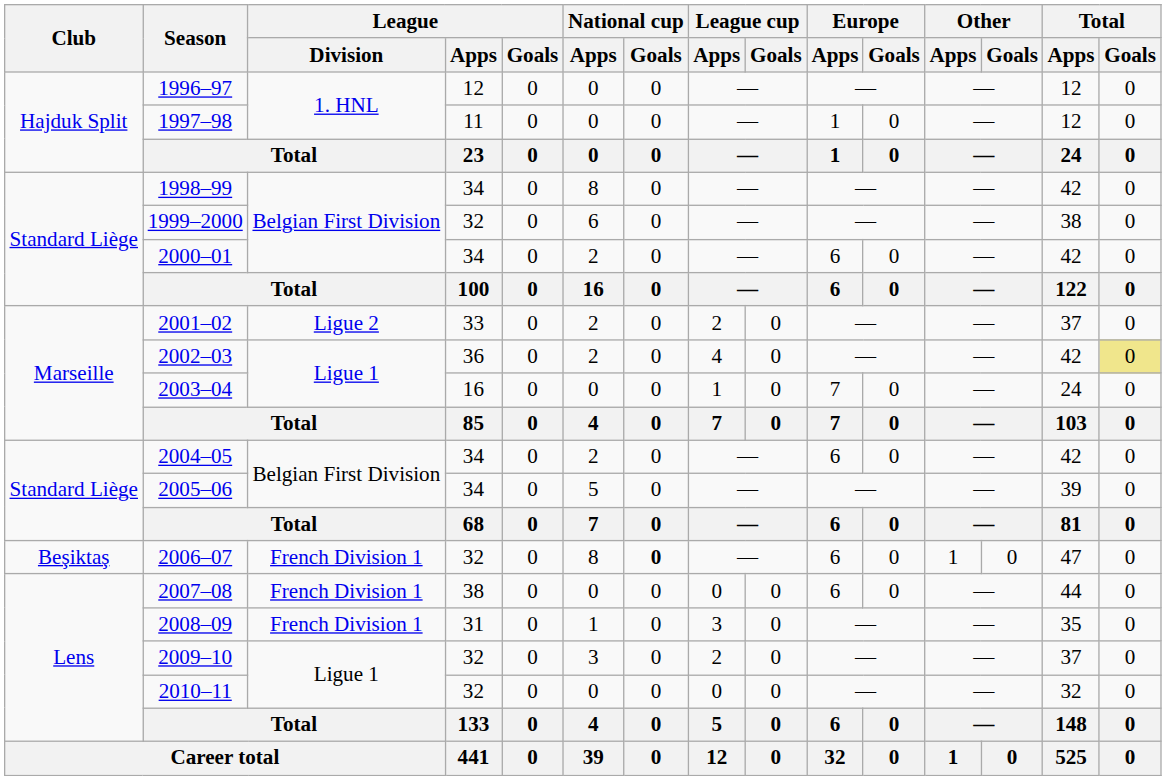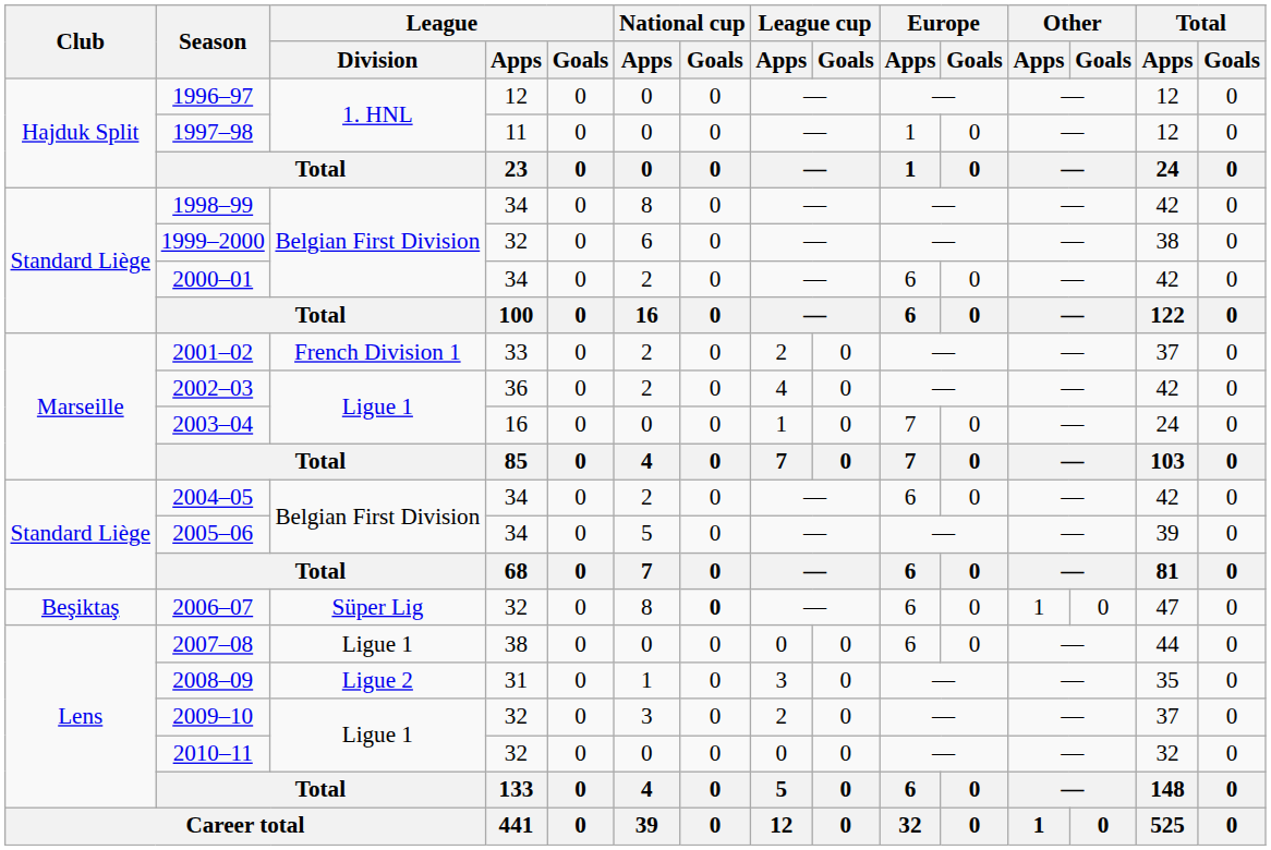2001–02 | League / Division: Ligue 2 -> French Division 1
2002–03 | Total / Goals: khaki background -> no background
2006–07 | League / Division: French Division 1 -> Süper Lig
2007–08 | League / Division: French Division 1 -> Ligue 1
2008–09 | League / Division: French Division 1 -> Ligue 2
